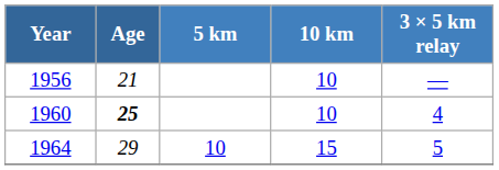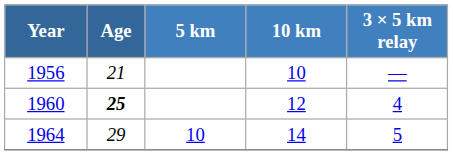1960 | 10 km: 10 -> 12
1964 | 10 km: 15 -> 14
